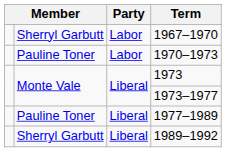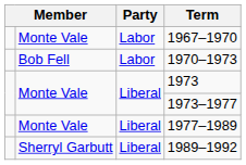1967–1970 | column 2: Sherryl Garbutt -> Monte Vale
1970–1973 | column 2: Pauline Toner -> Bob Fell
1977–1989 | column 2: Pauline Toner -> Monte Vale
